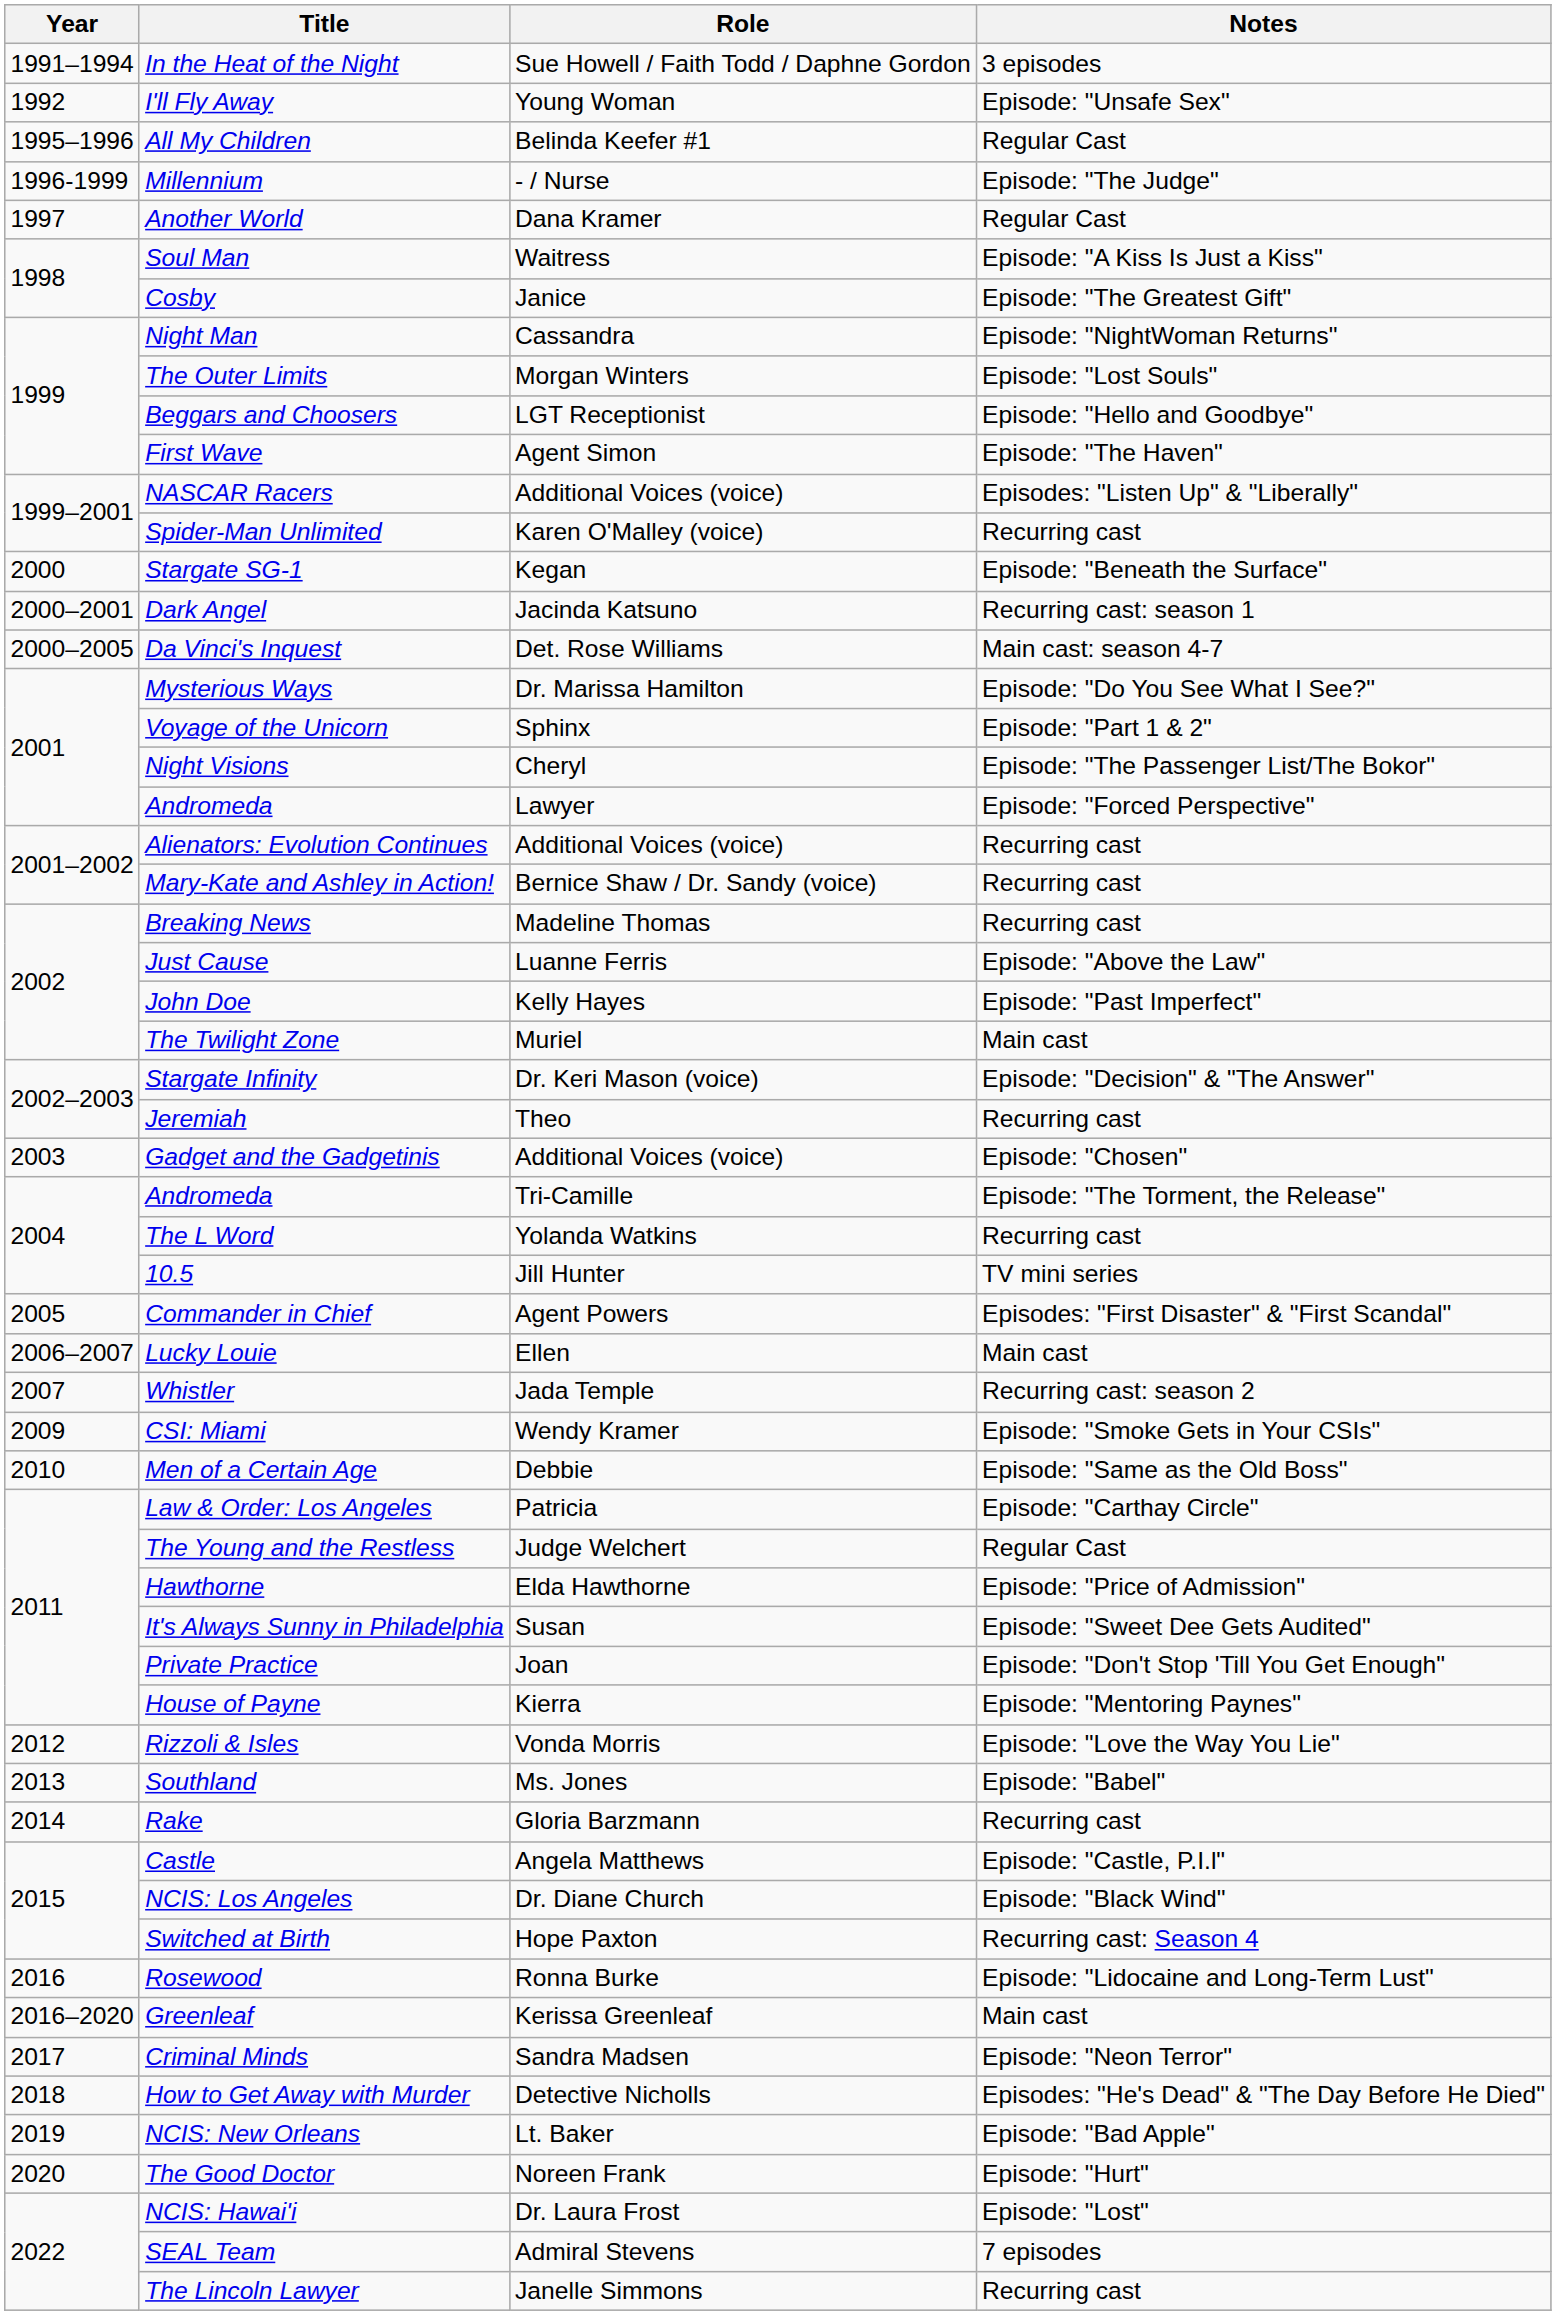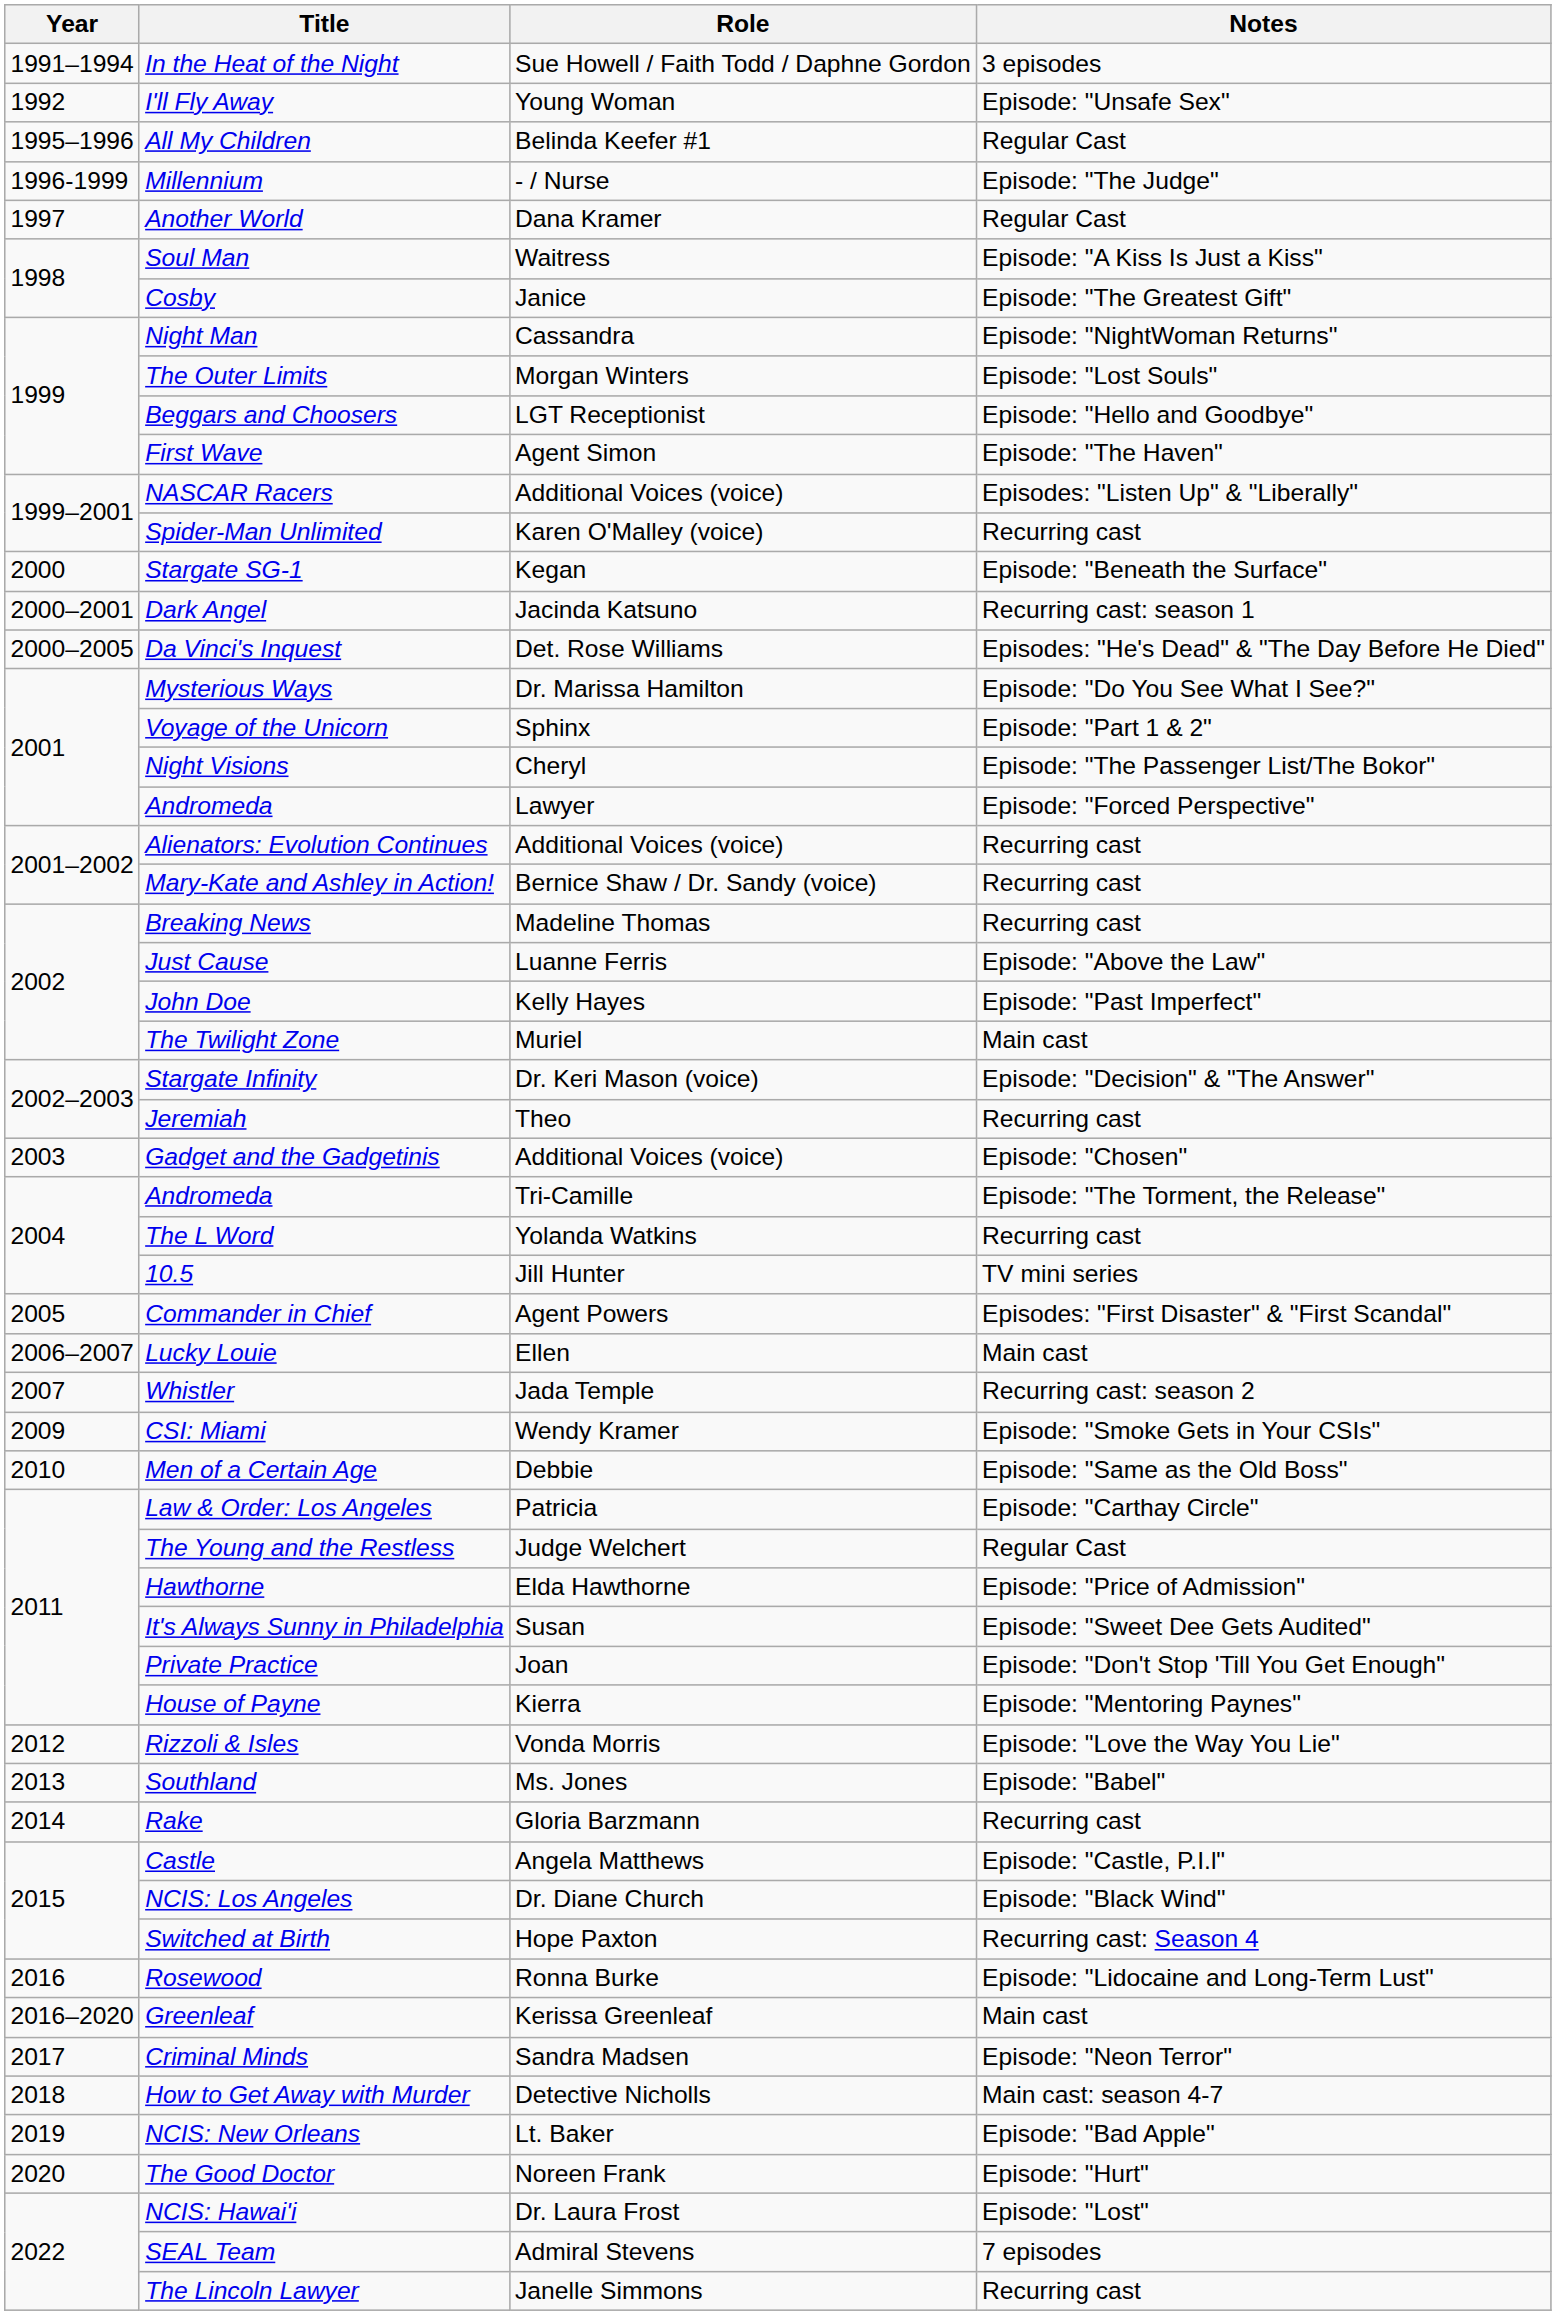Da Vinci's Inquest | Notes: Main cast: season 4-7 -> Episodes: "He's Dead" & "The Day Before He Died"
How to Get Away with Murder | Notes: Episodes: "He's Dead" & "The Day Before He Died" -> Main cast: season 4-7
